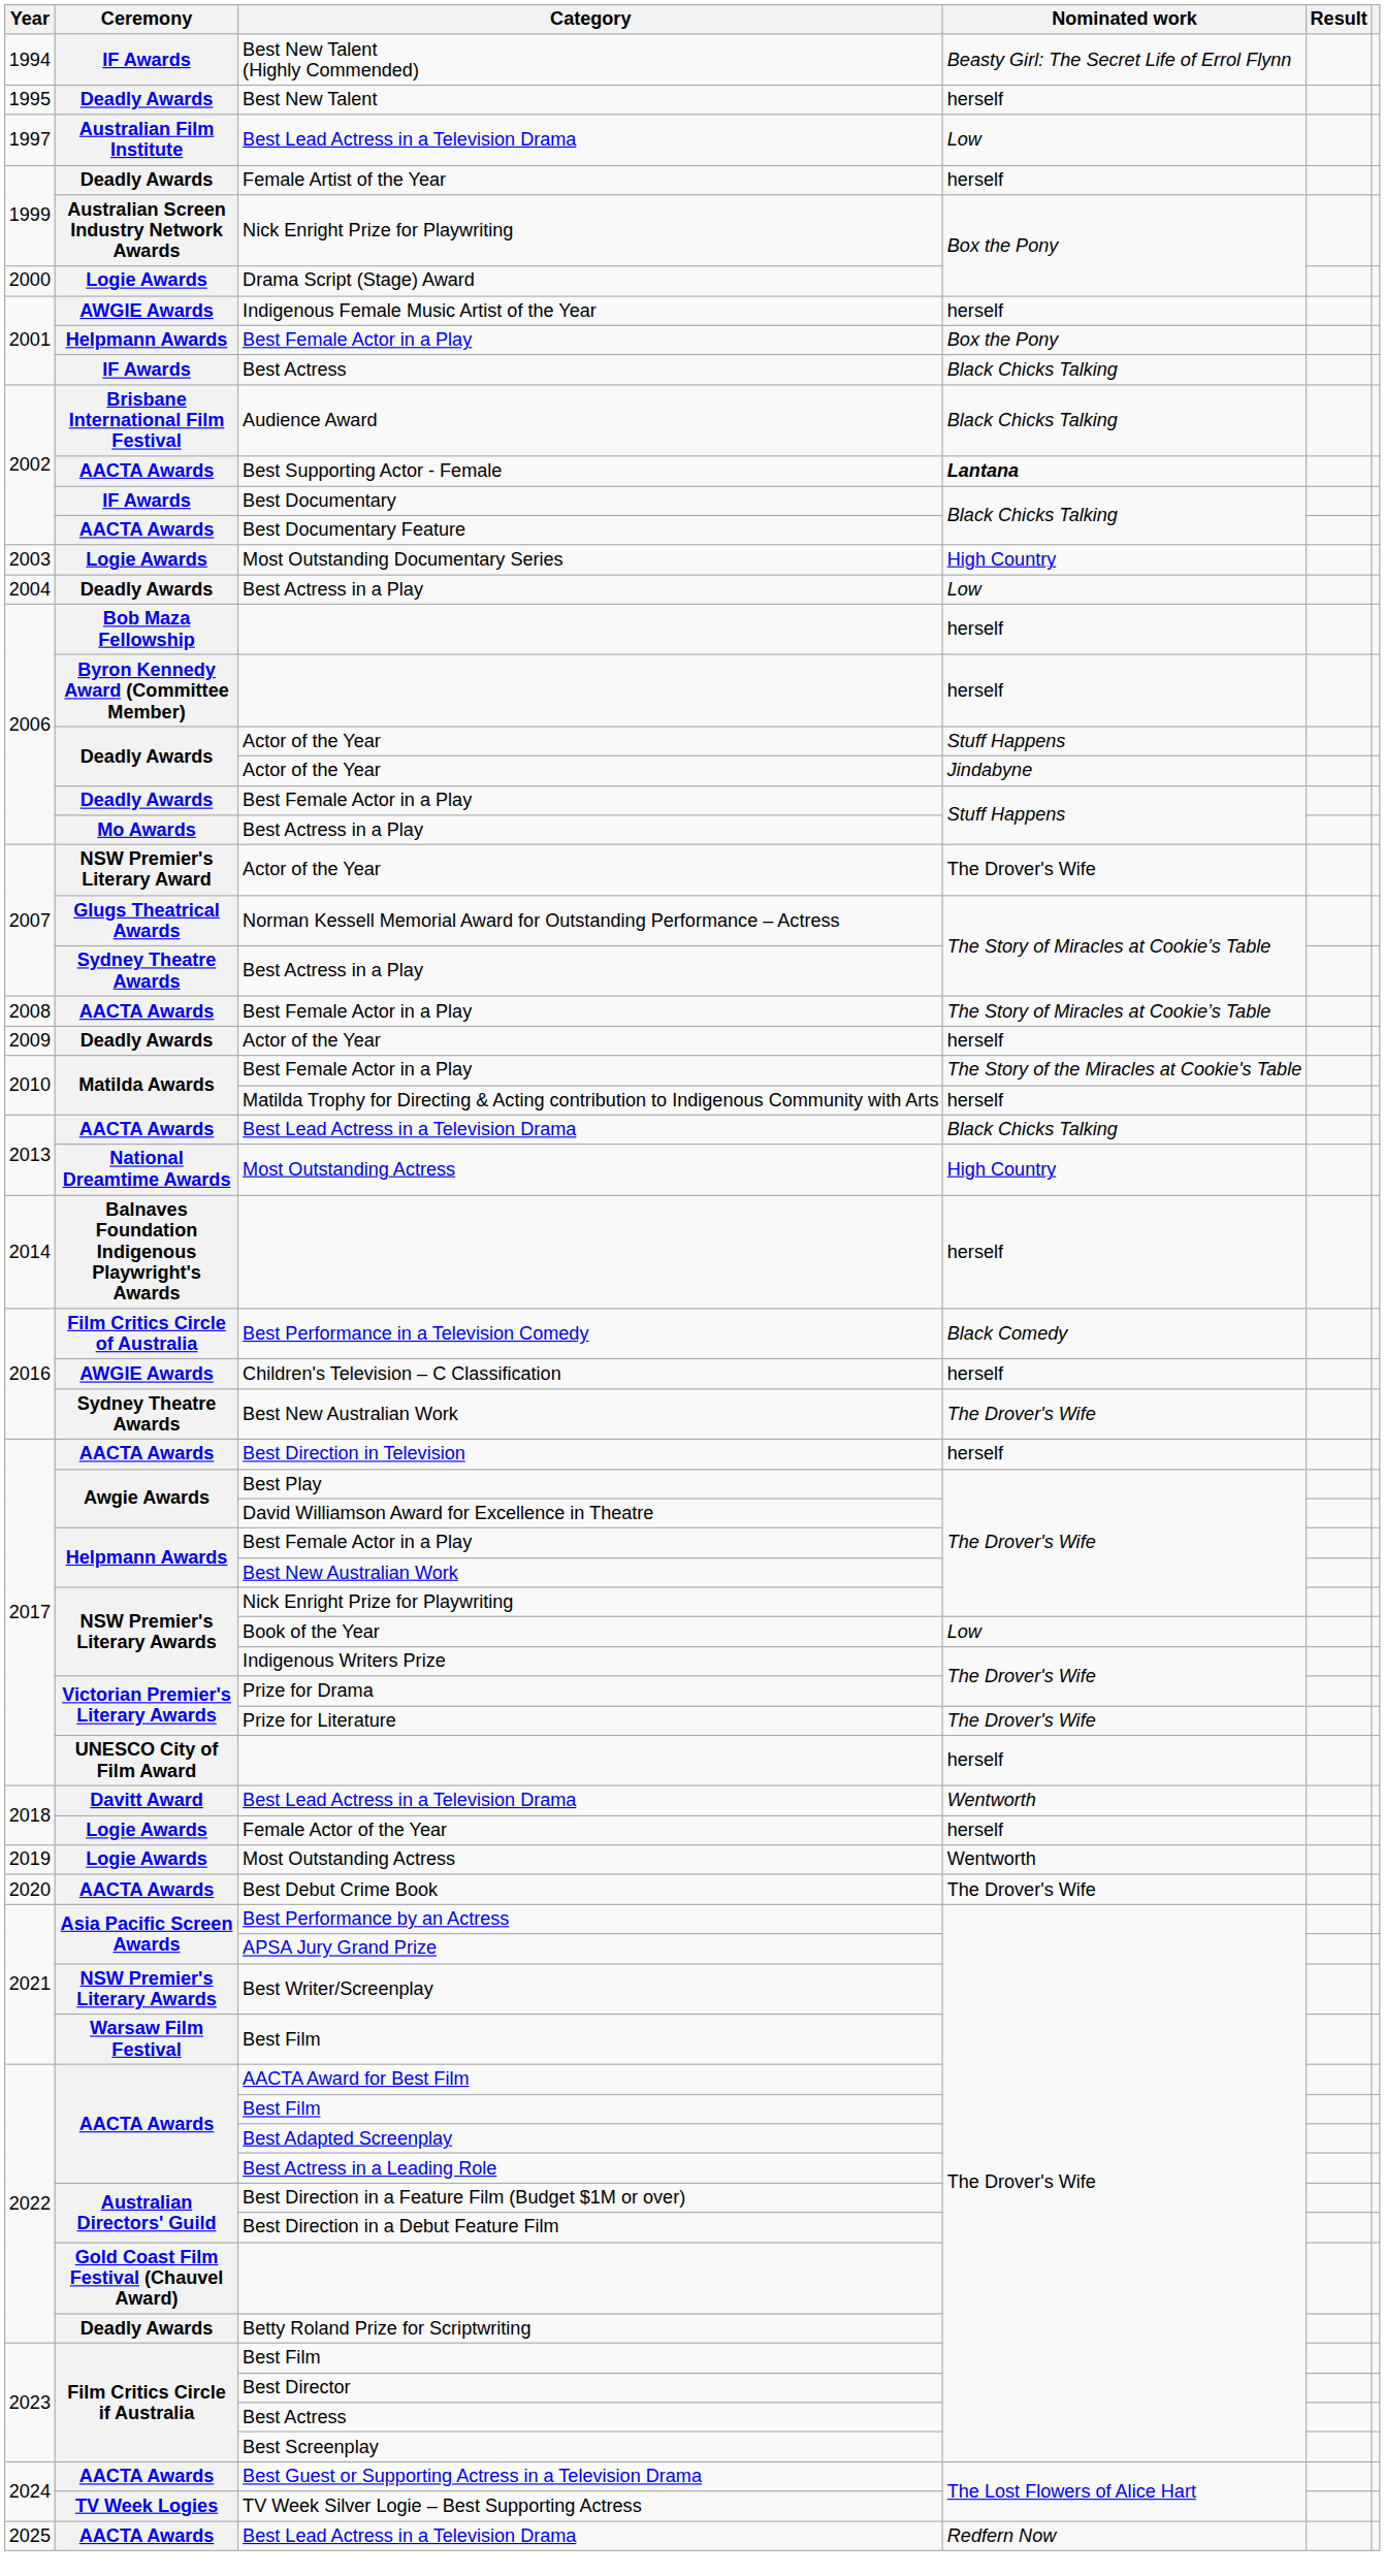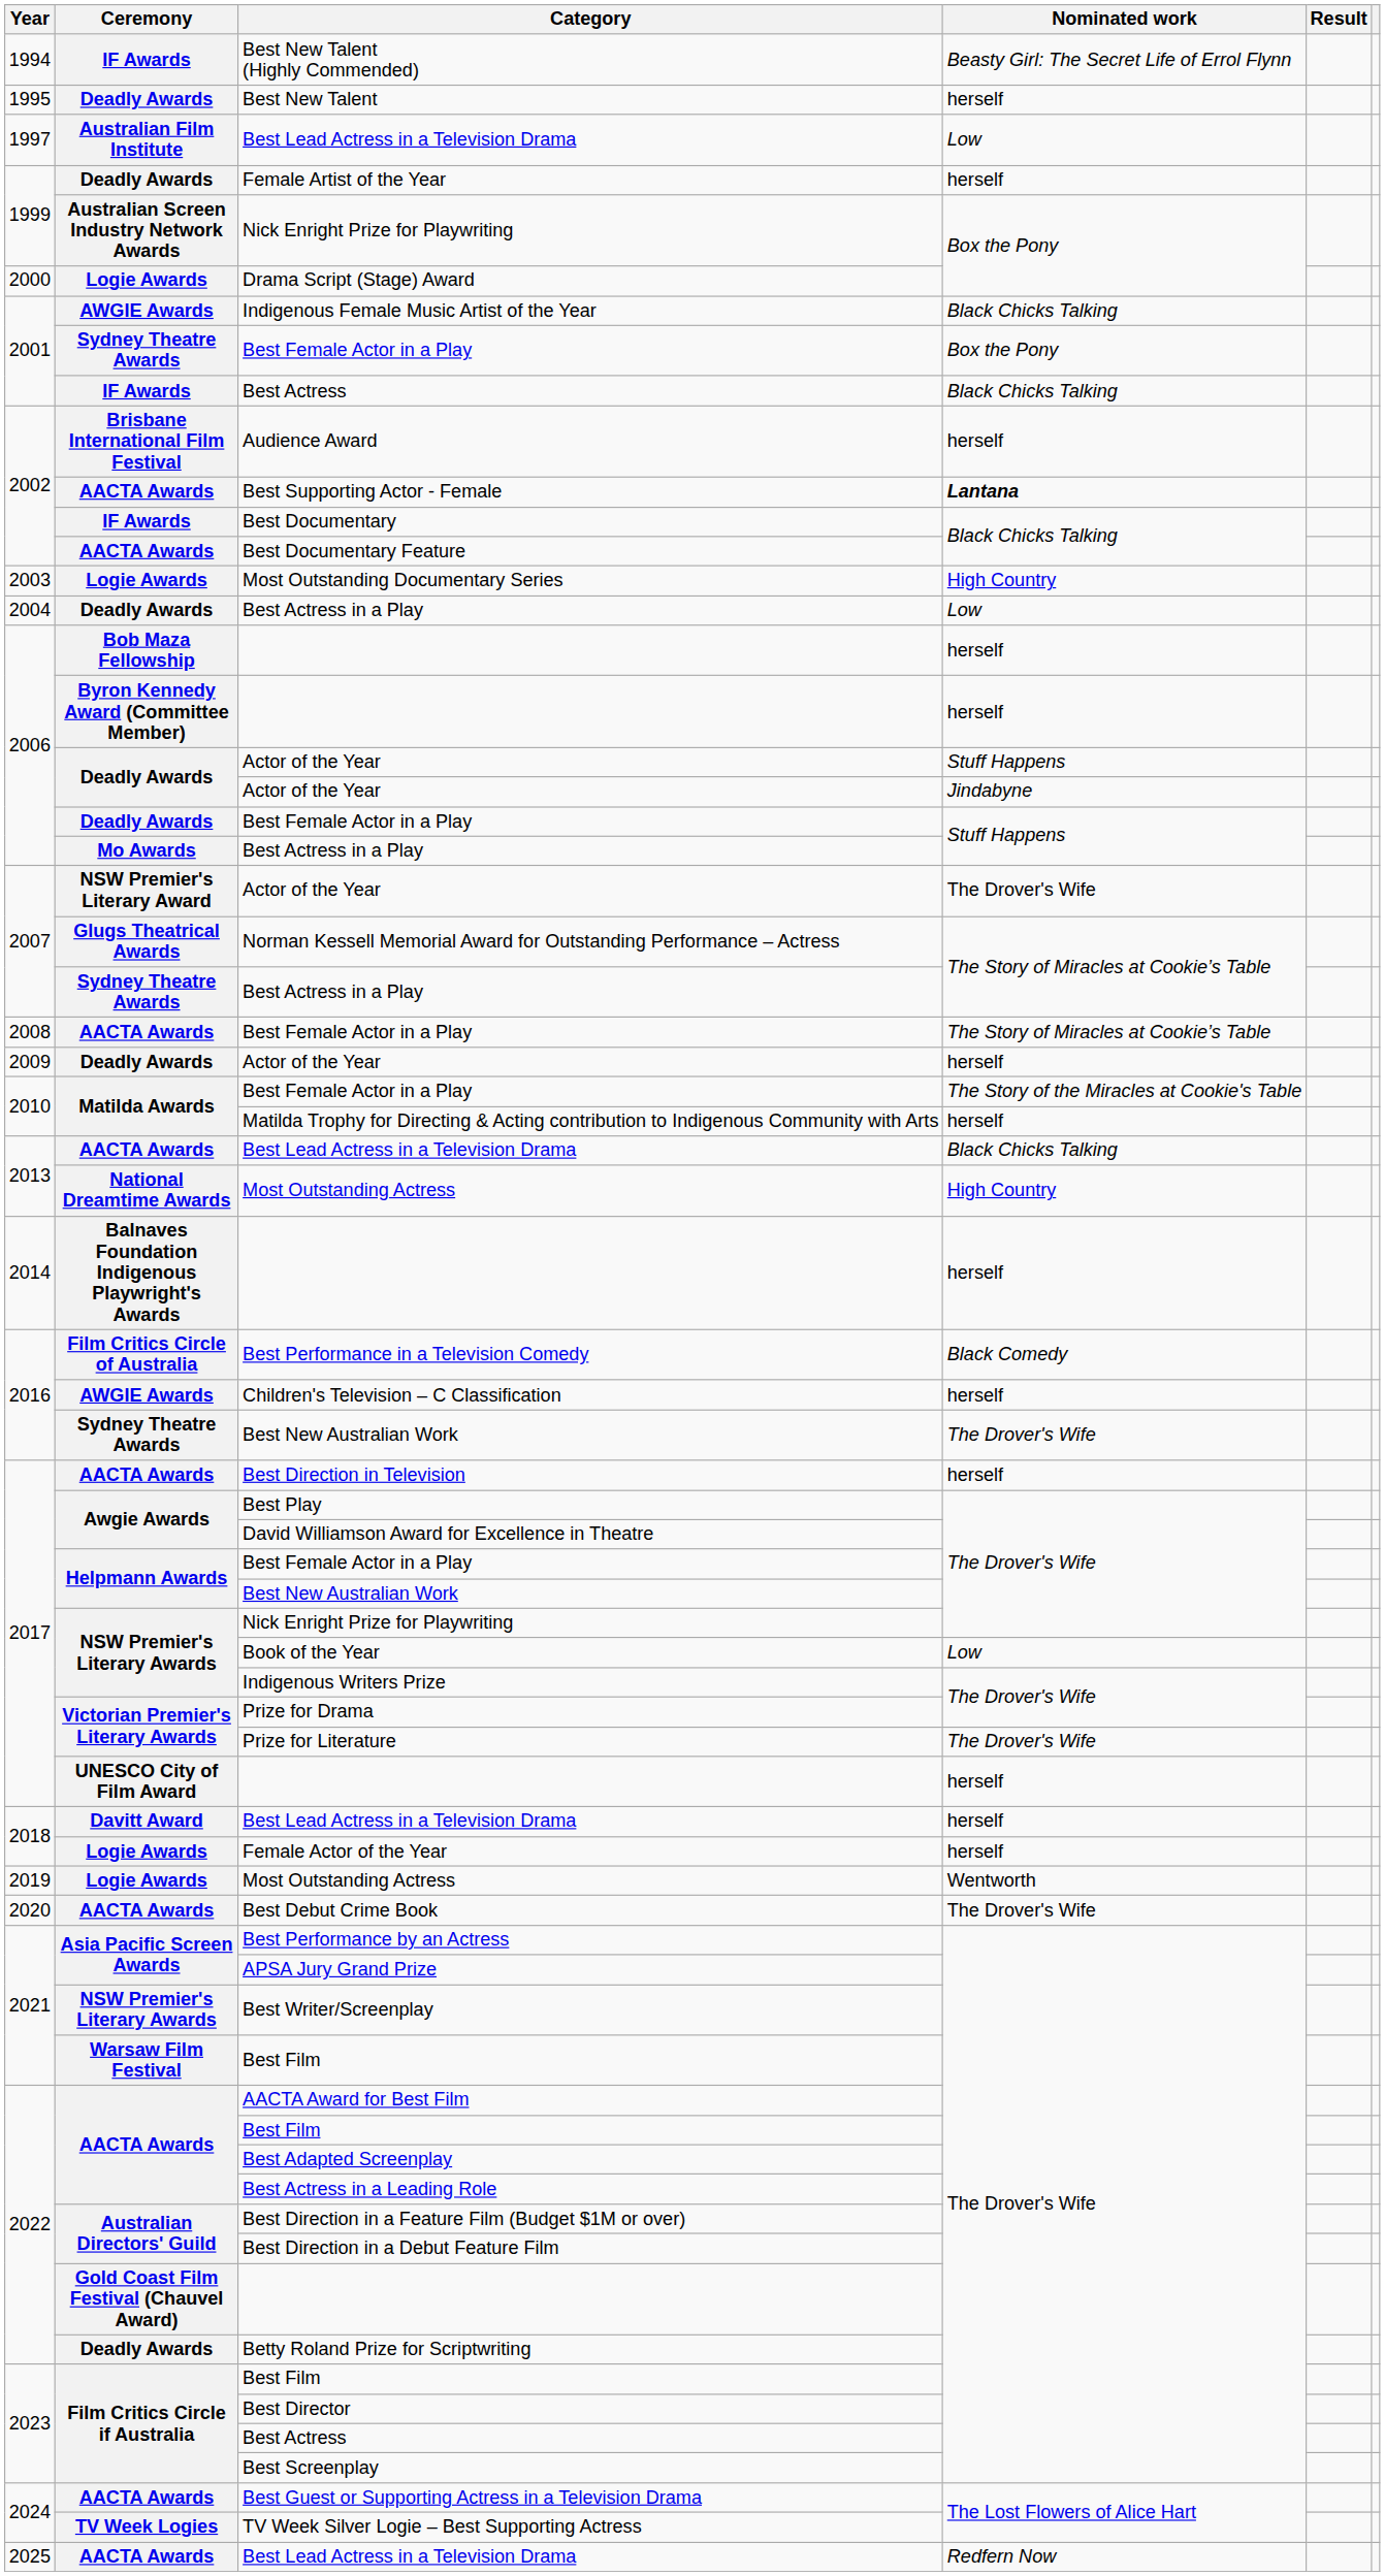Indigenous Female Music Artist of the Year | Nominated work: herself -> Black Chicks Talking
2001 / Best Female Actor in a Play | Ceremony: Helpmann Awards -> Sydney Theatre Awards
Audience Award | Nominated work: Black Chicks Talking -> herself
2018 / Best Lead Actress in a Television Drama | Nominated work: Wentworth -> herself
